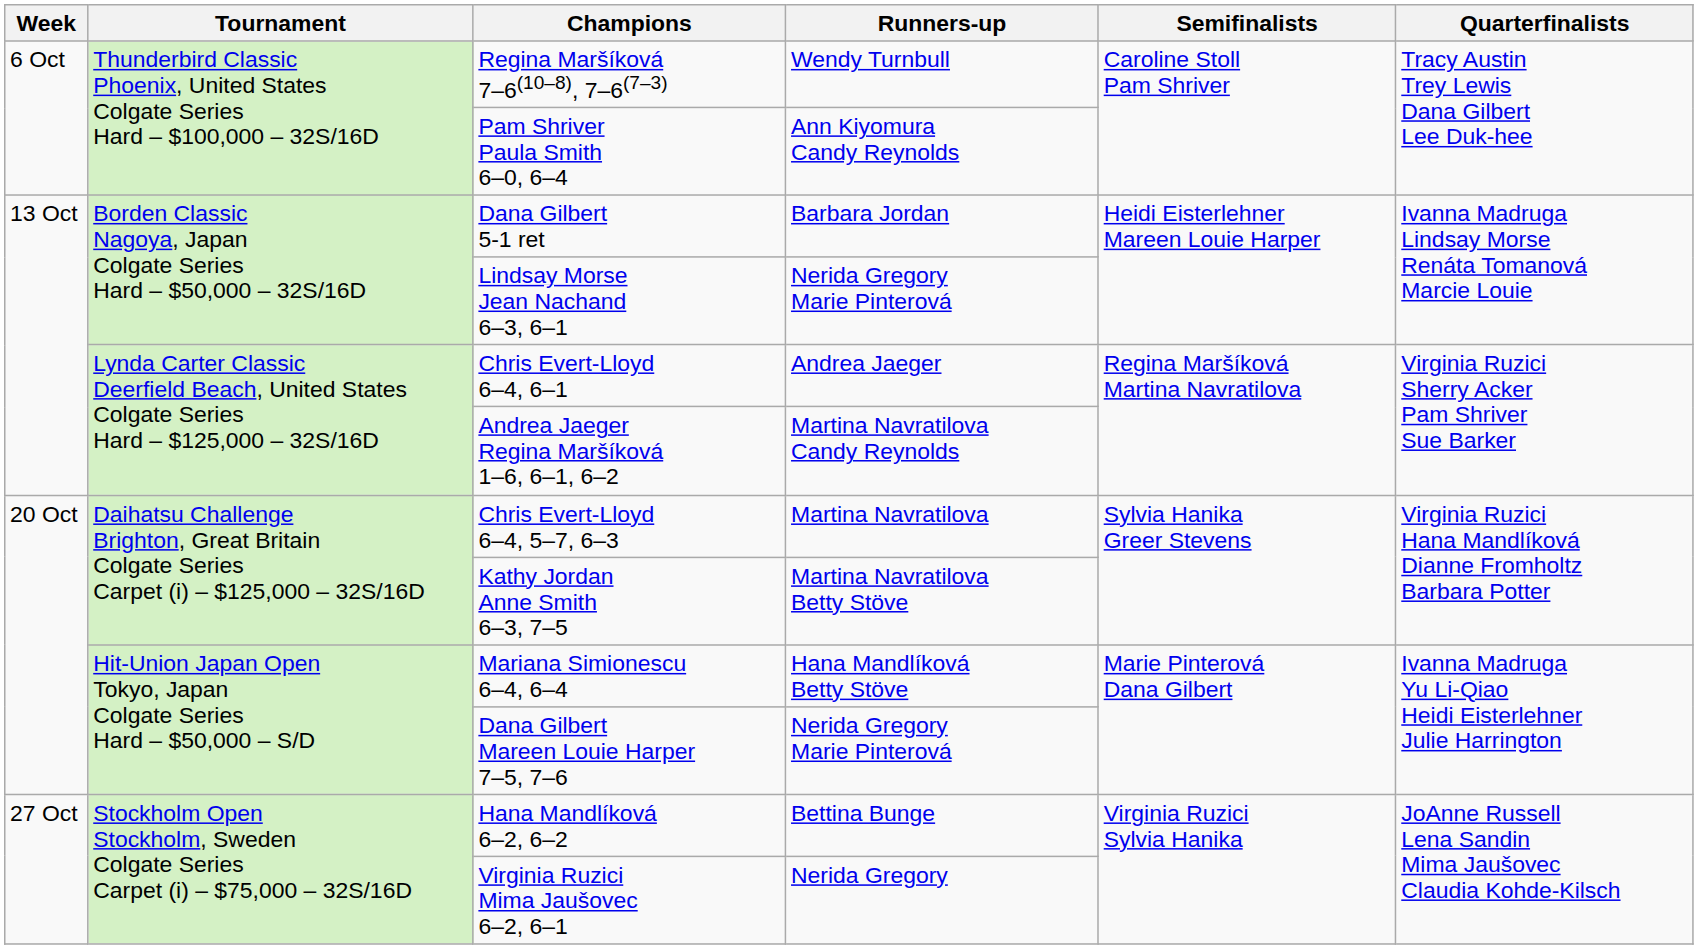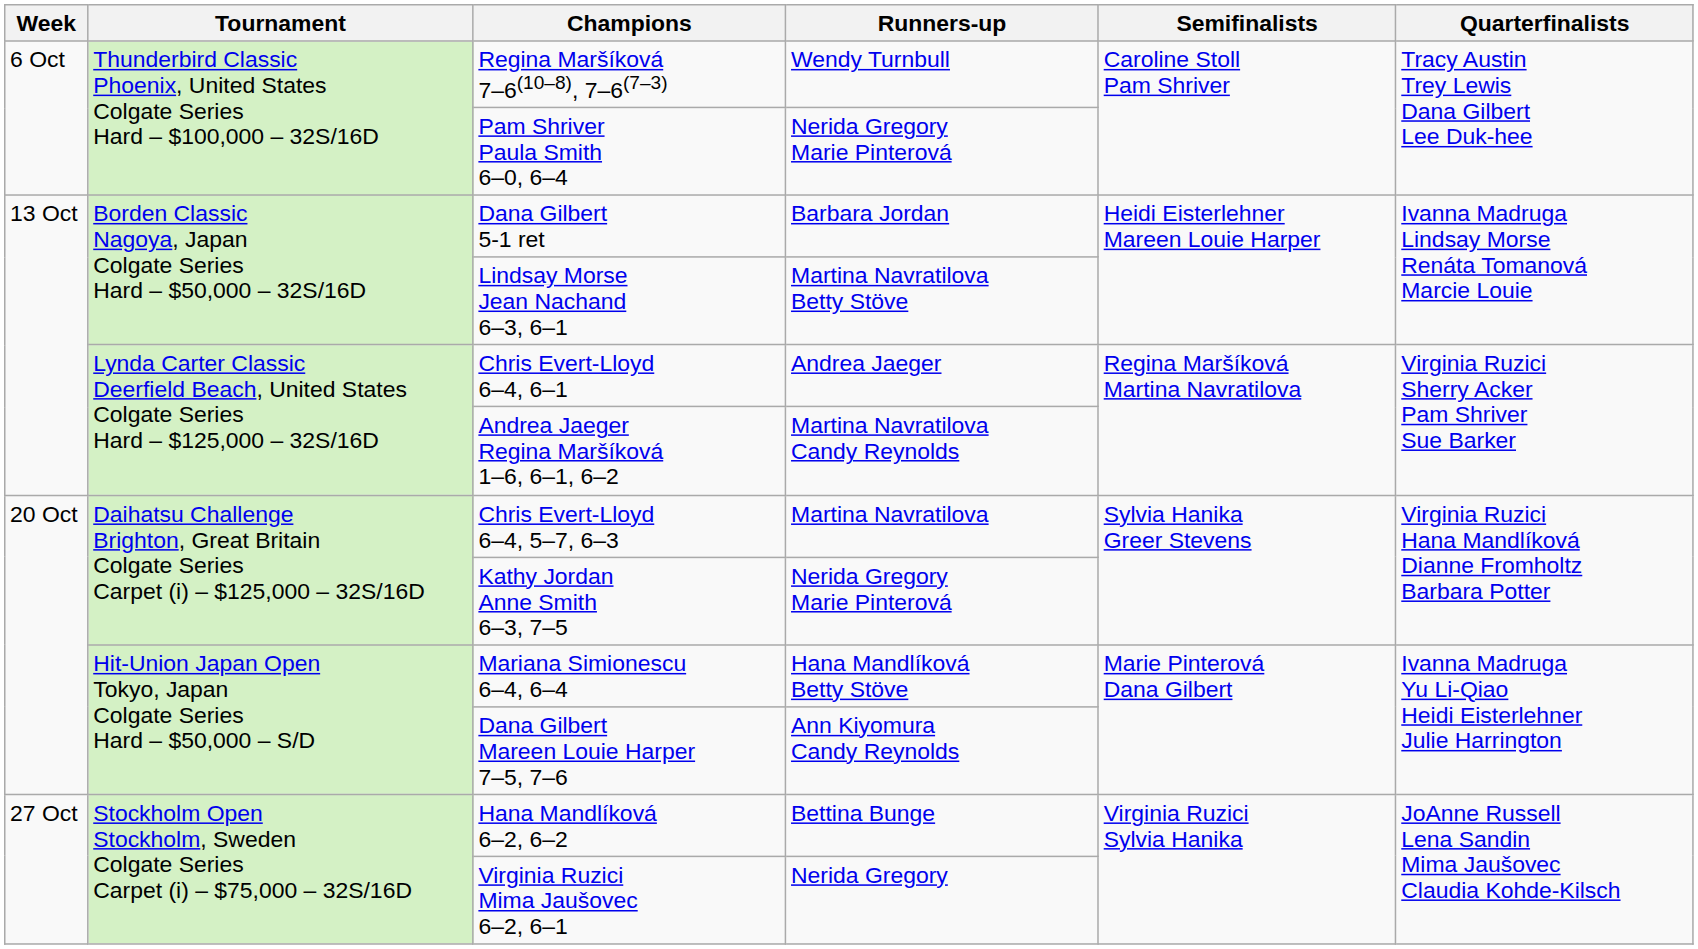Pam Shriver Paula Smith 6–0, 6–4 | Runners-up: Ann Kiyomura Candy Reynolds -> Nerida Gregory Marie Pinterová
Lindsay Morse Jean Nachand 6–3, 6–1 | Runners-up: Nerida Gregory Marie Pinterová -> Martina Navratilova Betty Stöve
Kathy Jordan Anne Smith 6–3, 7–5 | Runners-up: Martina Navratilova Betty Stöve -> Nerida Gregory Marie Pinterová
Dana Gilbert Mareen Louie Harper 7–5, 7–6 | Runners-up: Nerida Gregory Marie Pinterová -> Ann Kiyomura Candy Reynolds
